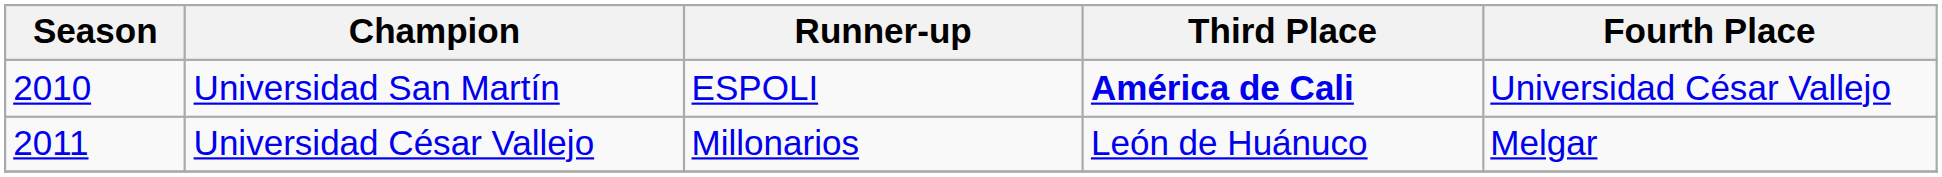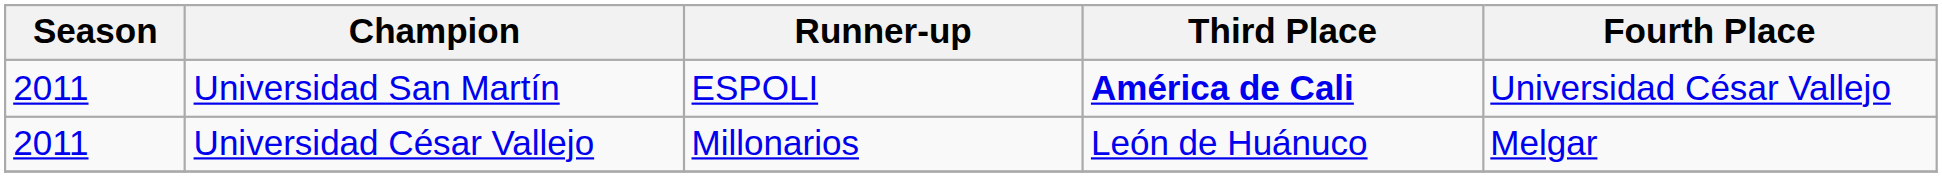Universidad San Martín | Season: 2010 -> 2011
